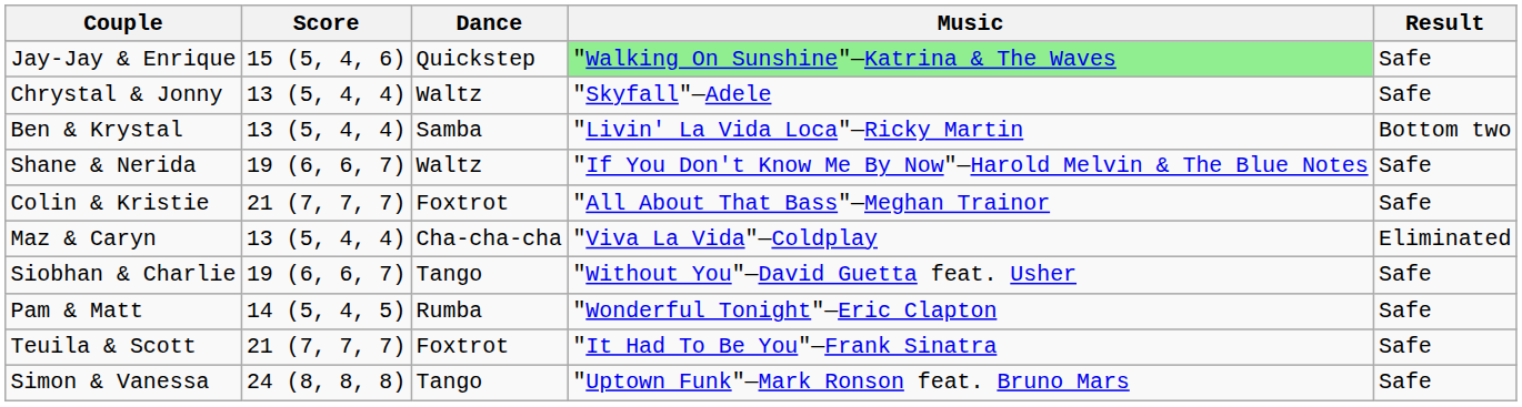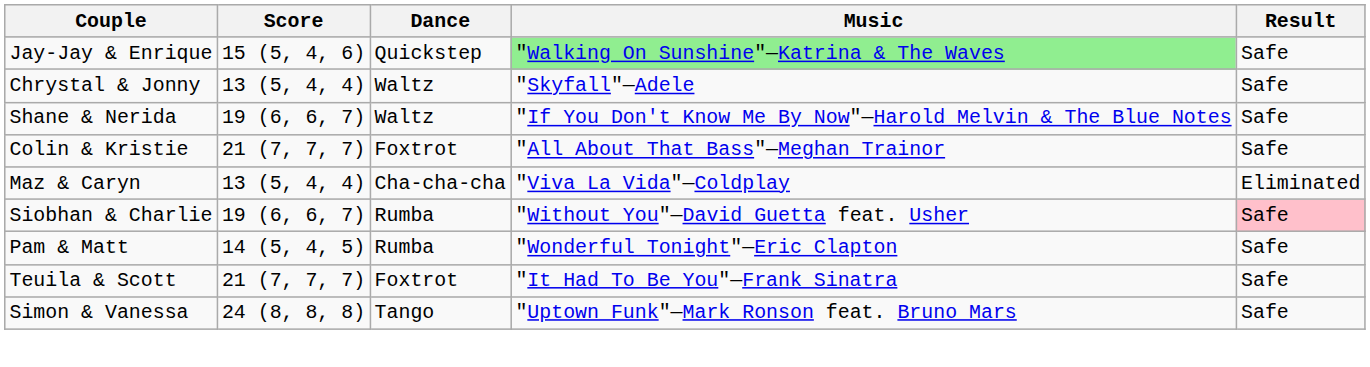- row: Ben & Krystal | 13 (5, 4, 4) | Samba | "Livin' La Vida Loca"—Ricky Martin | Bottom two
Siobhan & Charlie | Dance: Tango -> Rumba
Siobhan & Charlie | Result: no background -> pink background
